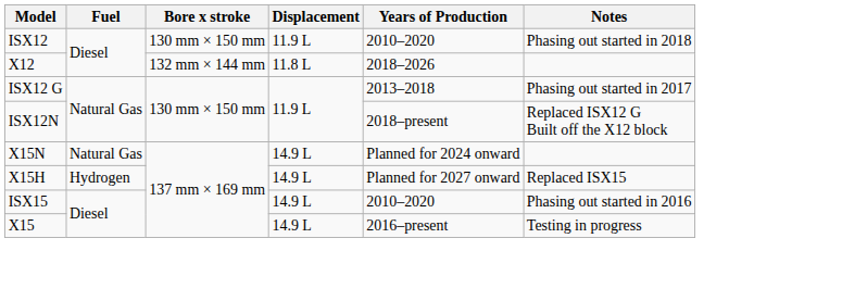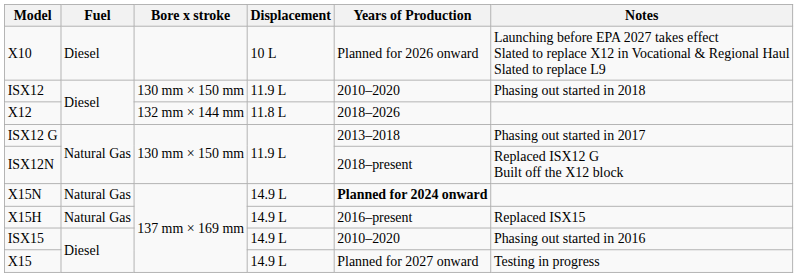+ row: X10 | Diesel | 10 L | Planned for 2026 onward | Launching before EPA 2027 takes effect Slated to replace X12 in Vocational & Regional Haul Slated to replace L9
X15N | Years of Production: normal -> bold
X15H | Fuel: Hydrogen -> Natural Gas
X15H | Years of Production: Planned for 2027 onward -> 2016–present
X15 | Years of Production: 2016–present -> Planned for 2027 onward
